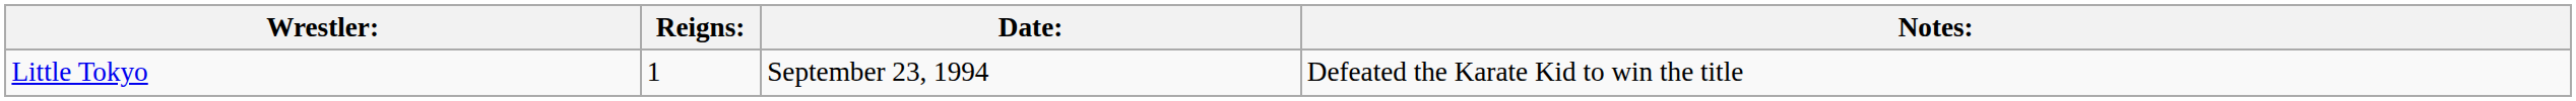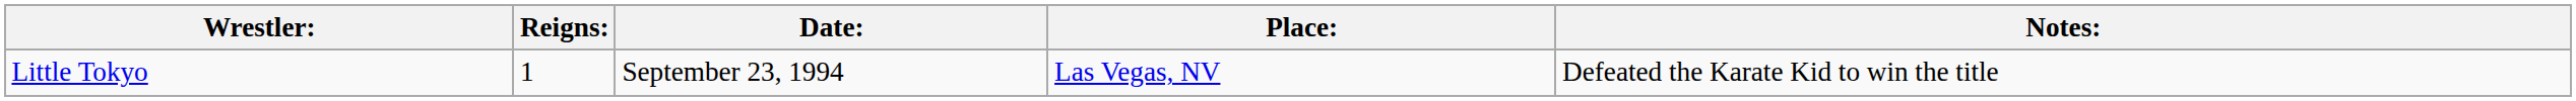+ column: Place: | Las Vegas, NV
